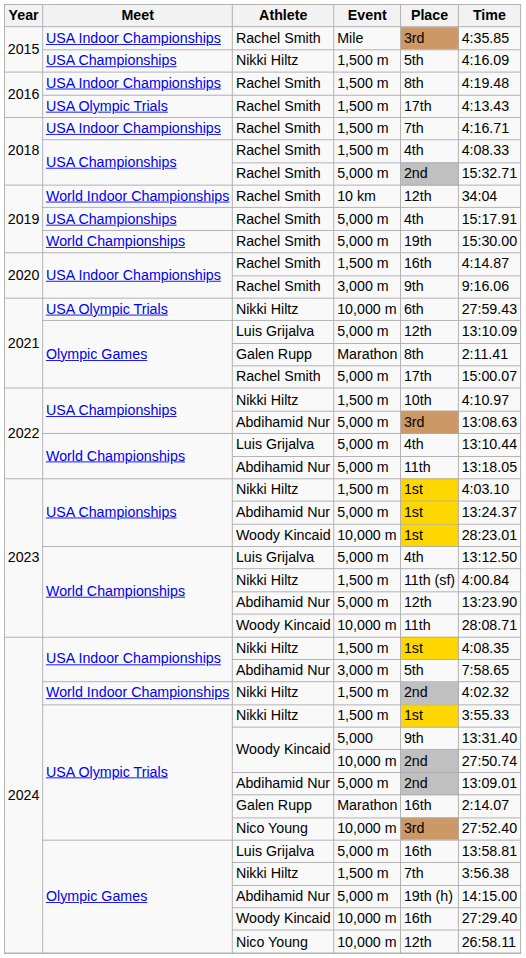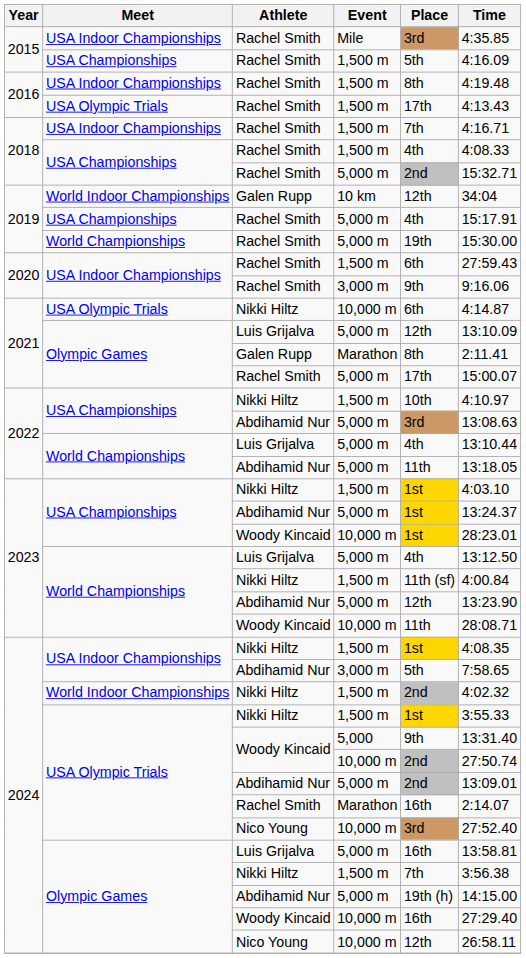2015 / 1,500 m | Athlete: Nikki Hiltz -> Rachel Smith
2019 / 10 km | Athlete: Rachel Smith -> Galen Rupp
2020 / 1,500 m | Place: 16th -> 6th
2020 / 1,500 m | Time: 4:14.87 -> 27:59.43
2021 / 10,000 m | Time: 27:59.43 -> 4:14.87
2024 / Marathon | Athlete: Galen Rupp -> Rachel Smith
